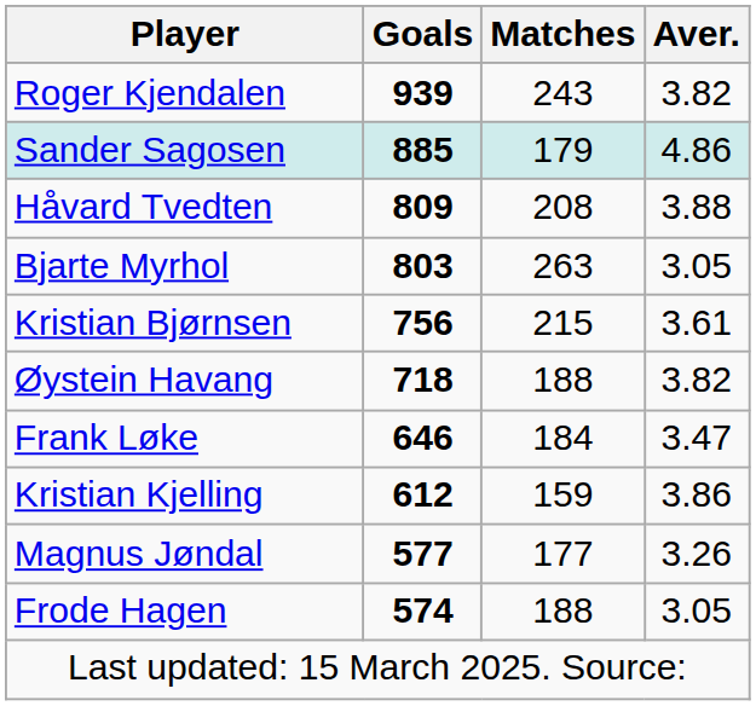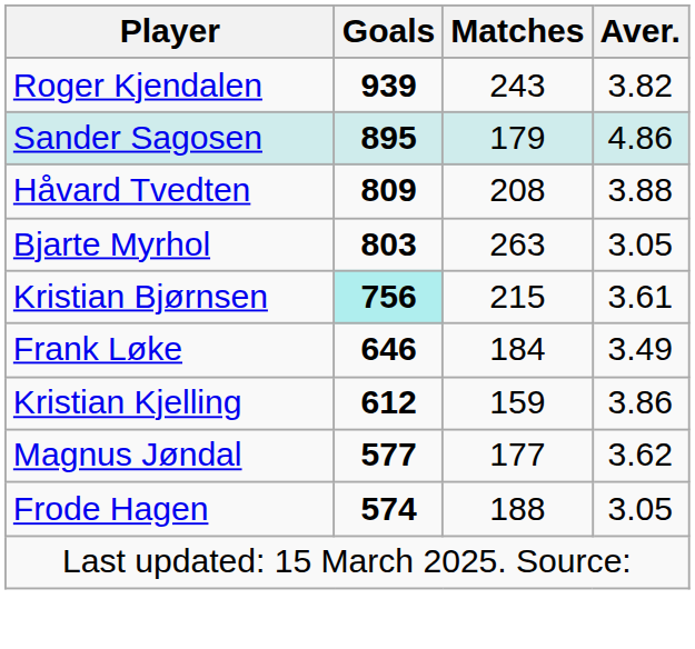Sander Sagosen | Goals: 885 -> 895
Kristian Bjørnsen | Goals: no background -> paleturquoise background
- row: Øystein Havang | 718 | 188 | 3.82
Frank Løke | Aver.: 3.47 -> 3.49
Magnus Jøndal | Aver.: 3.26 -> 3.62
